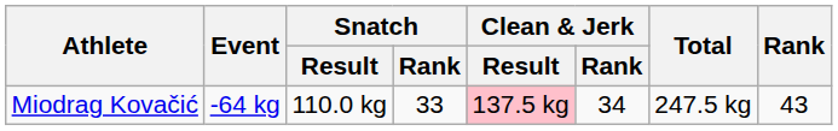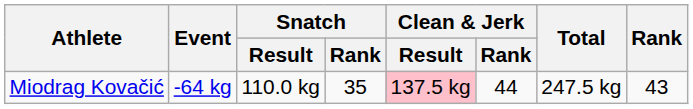Miodrag Kovačić | Snatch / Rank: 33 -> 35
Miodrag Kovačić | Clean & Jerk / Rank: 34 -> 44
